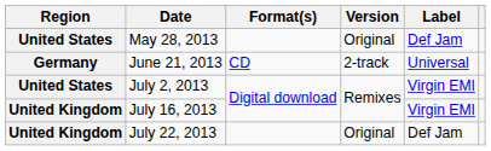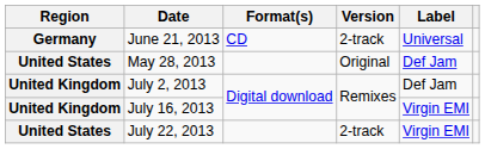rows swapped: May 28, 2013 <-> June 21, 2013
July 2, 2013 | Region: United States -> United Kingdom
July 2, 2013 | Label: Virgin EMI -> Def Jam
July 22, 2013 | Region: United Kingdom -> United States
July 22, 2013 | Version: Original -> 2-track
July 22, 2013 | Label: Def Jam -> Virgin EMI
